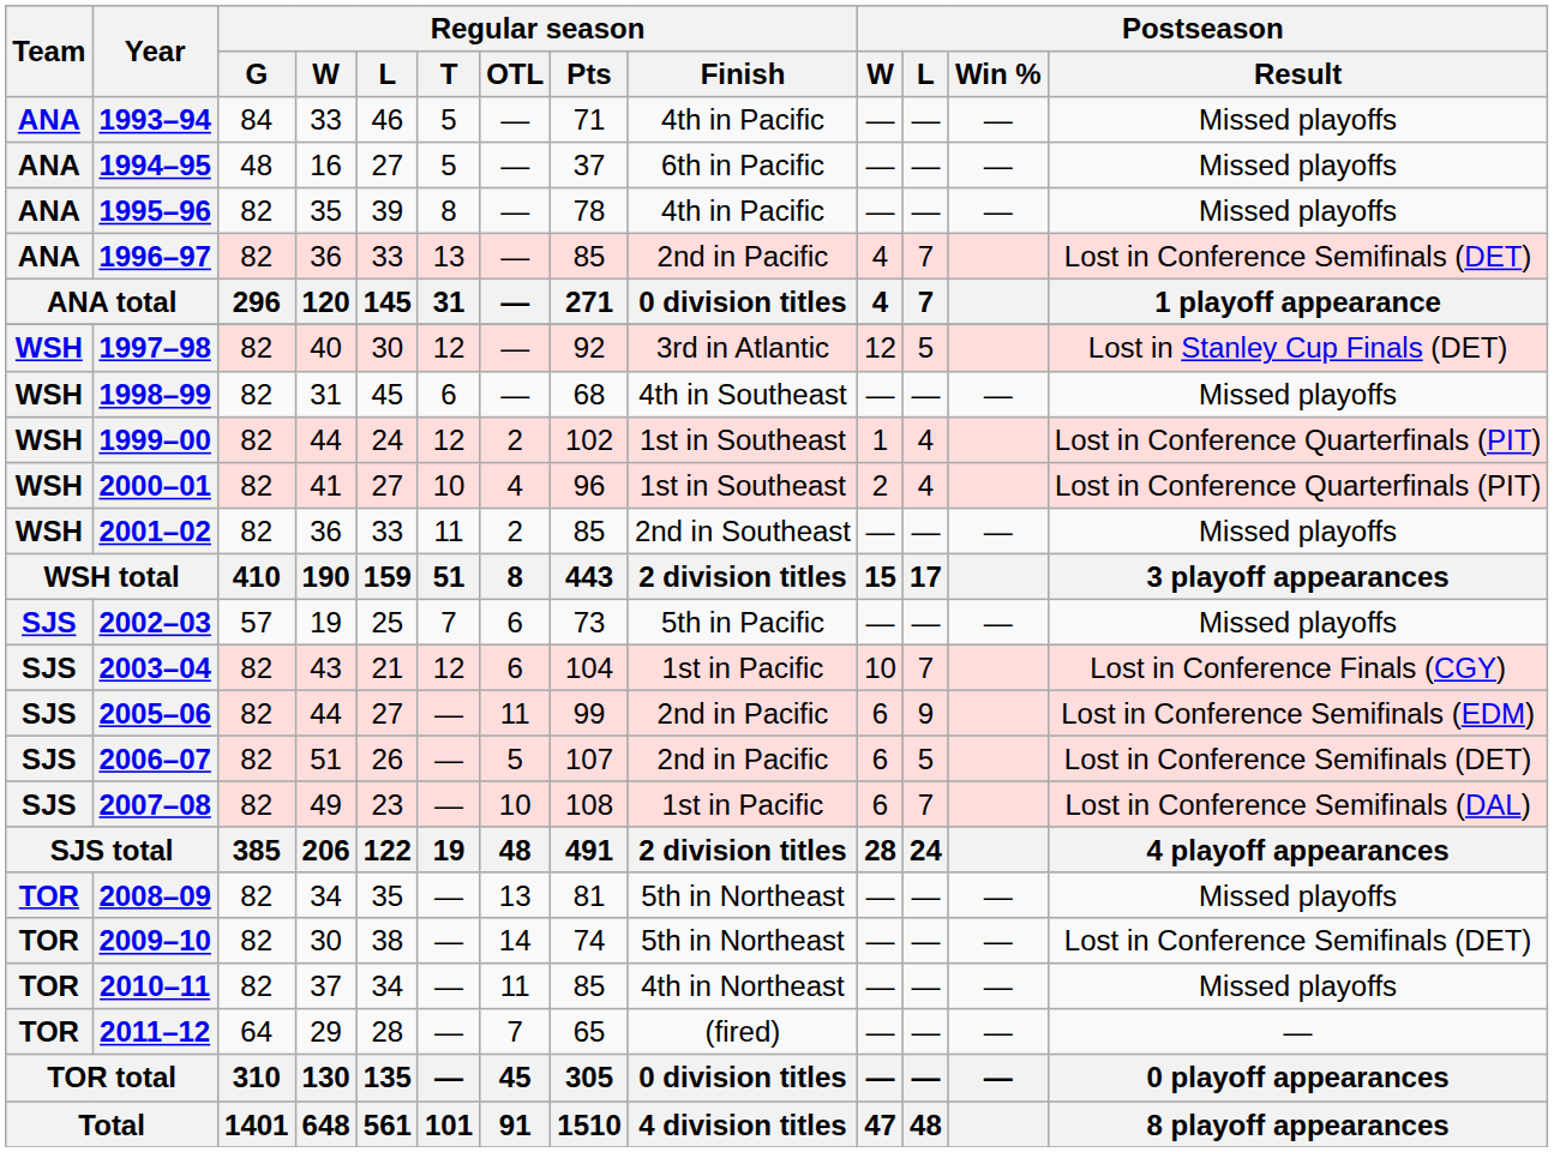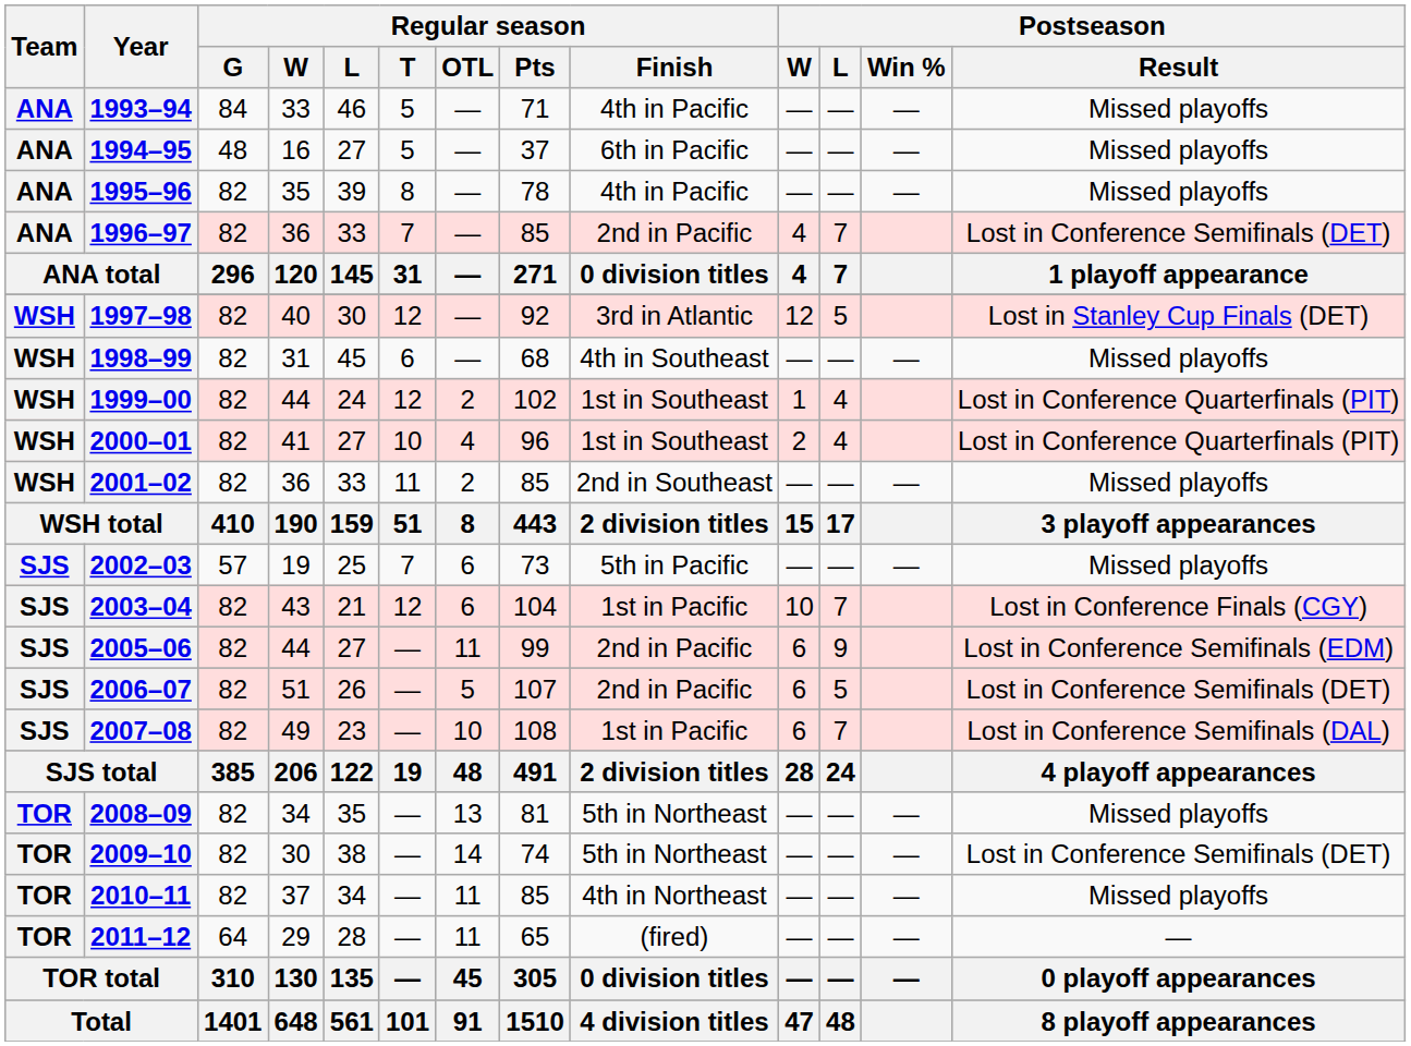1996–97 | Regular season / T: 13 -> 7
2011–12 | Regular season / OTL: 7 -> 11
